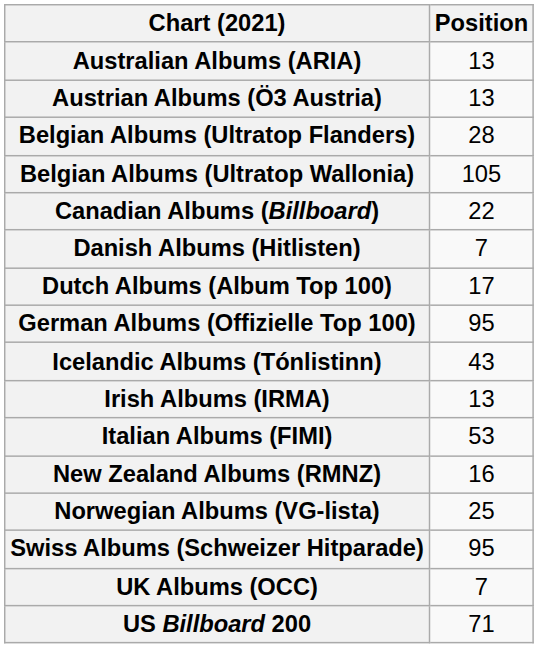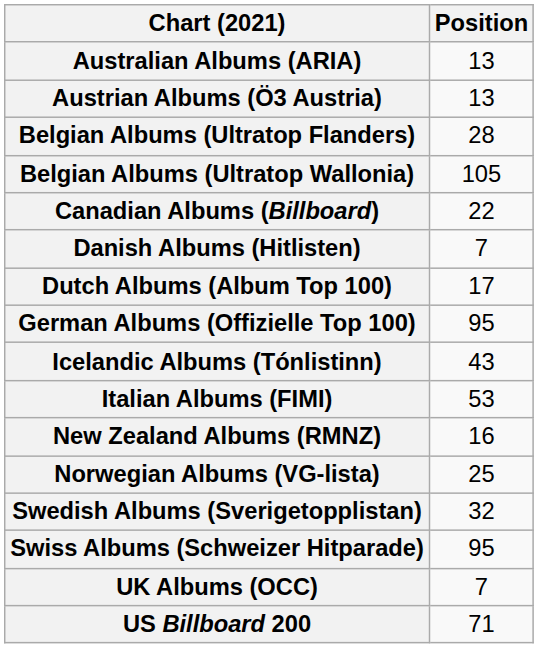- row: Irish Albums (IRMA) | 13
+ row: Swedish Albums (Sverigetopplistan) | 32
